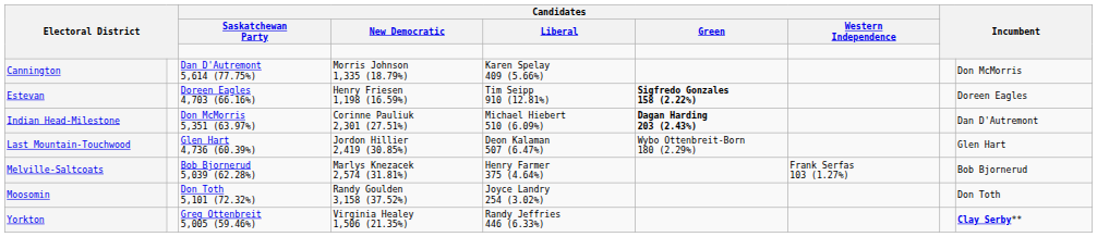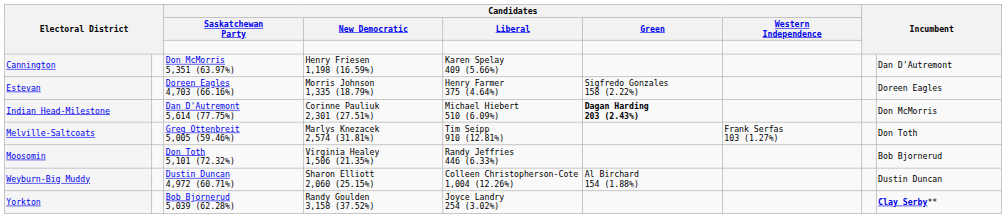Cannington | Candidates / Saskatchewan Party: Dan D'Autremont 5,614 (77.75%) -> Don McMorris 5,351 (63.97%)
Cannington | Candidates / New Democratic: Morris Johnson 1,335 (18.79%) -> Henry Friesen 1,198 (16.59%)
Cannington | column 9: Don McMorris -> Dan D'Autremont
Estevan | Candidates / New Democratic: Henry Friesen 1,198 (16.59%) -> Morris Johnson 1,335 (18.79%)
Estevan | Candidates / Liberal: Tim Seipp 910 (12.81%) -> Henry Farmer 375 (4.64%)
Estevan | Candidates / Green: bold -> normal
Indian Head-Milestone | Candidates / Saskatchewan Party: Don McMorris 5,351 (63.97%) -> Dan D'Autremont 5,614 (77.75%)
Indian Head-Milestone | column 9: Dan D'Autremont -> Don McMorris
- row: Last Mountain-Touchwood | Glen Hart 4,736 (60.39%) | Jordon Hillier 2,419 (30.85%) | Deon Kalaman 507 (6.47%) | Wybo Ottenbreit-Born 180 (2.29%) | Glen Hart
Melville-Saltcoats | Candidates / Saskatchewan Party: Bob Bjornerud 5,039 (62.28%) -> Greg Ottenbreit 5,005 (59.46%)
Melville-Saltcoats | Candidates / Liberal: Henry Farmer 375 (4.64%) -> Tim Seipp 910 (12.81%)
Melville-Saltcoats | column 9: Bob Bjornerud -> Don Toth
Moosomin | Candidates / New Democratic: Randy Goulden 3,158 (37.52%) -> Virginia Healey 1,506 (21.35%)
Moosomin | Candidates / Liberal: Joyce Landry 254 (3.02%) -> Randy Jeffries 446 (6.33%)
Moosomin | column 9: Don Toth -> Bob Bjornerud
+ row: Weyburn-Big Muddy | Dustin Duncan 4,972 (60.71%) | Sharon Elliott 2,060 (25.15%) | Colleen Christopherson-Cote 1,004 (12.26%) | Al Birchard 154 (1.88%) | Dustin Duncan
Yorkton | Candidates / Saskatchewan Party: Greg Ottenbreit 5,005 (59.46%) -> Bob Bjornerud 5,039 (62.28%)
Yorkton | Candidates / New Democratic: Virginia Healey 1,506 (21.35%) -> Randy Goulden 3,158 (37.52%)
Yorkton | Candidates / Liberal: Randy Jeffries 446 (6.33%) -> Joyce Landry 254 (3.02%)
